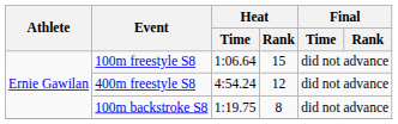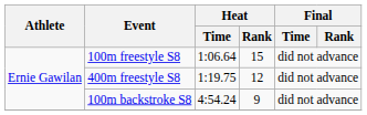400m freestyle S8 | Heat / Time: 4:54.24 -> 1:19.75
100m backstroke S8 | Heat / Time: 1:19.75 -> 4:54.24
100m backstroke S8 | Heat / Rank: 8 -> 9
